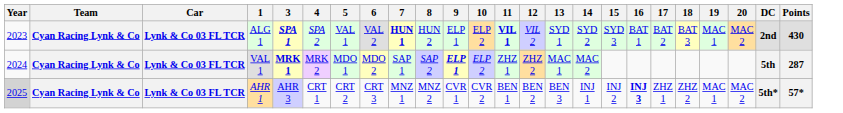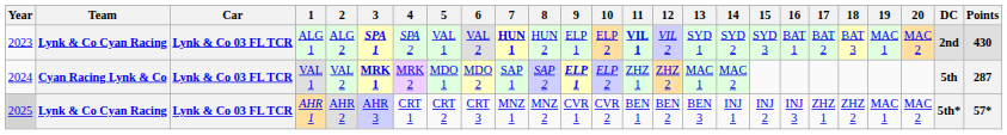+ column: 2 | ALG 2 | VAL 2 | AHR 2
ALG 1 | Team: Cyan Racing Lynk & Co -> Lynk & Co Cyan Racing
AHR 1 | Team: Cyan Racing Lynk & Co -> Lynk & Co Cyan Racing
AHR 1 | 16: bold -> normal
